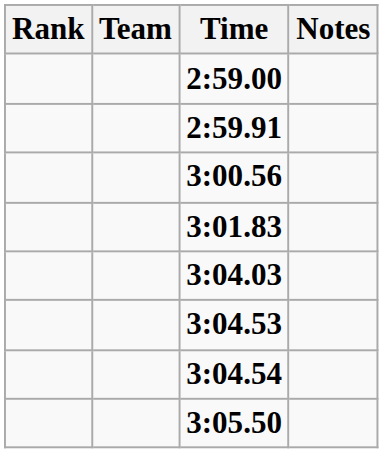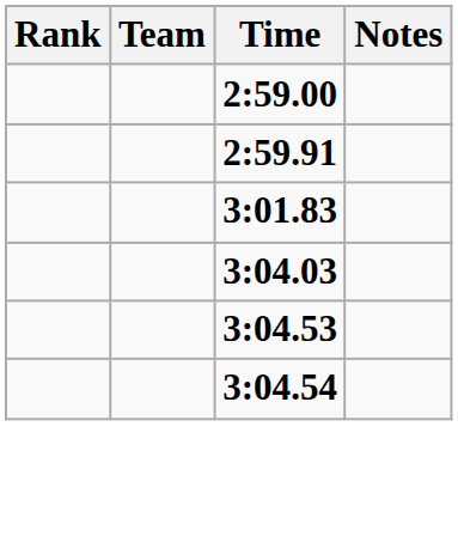- row: 3:00.56
- row: 3:05.50
